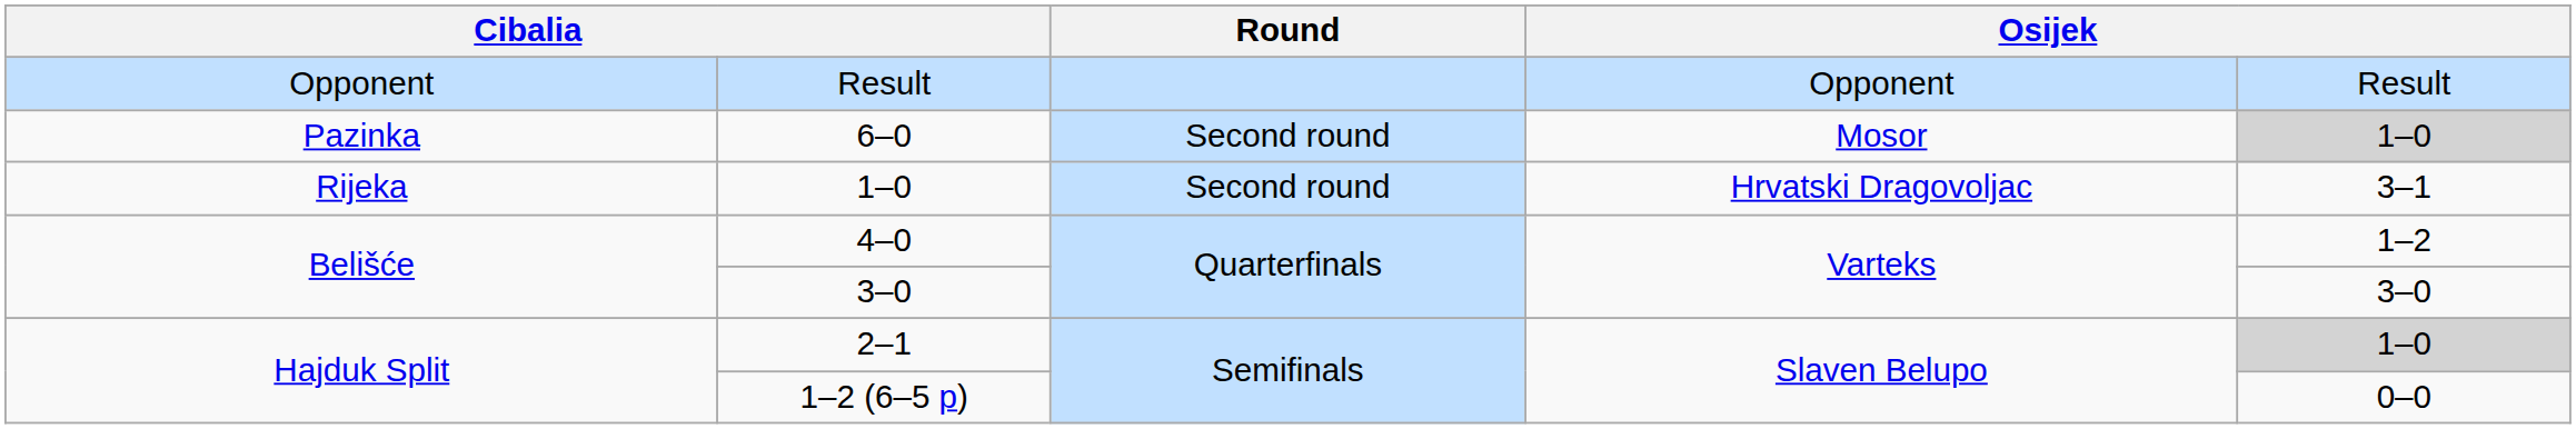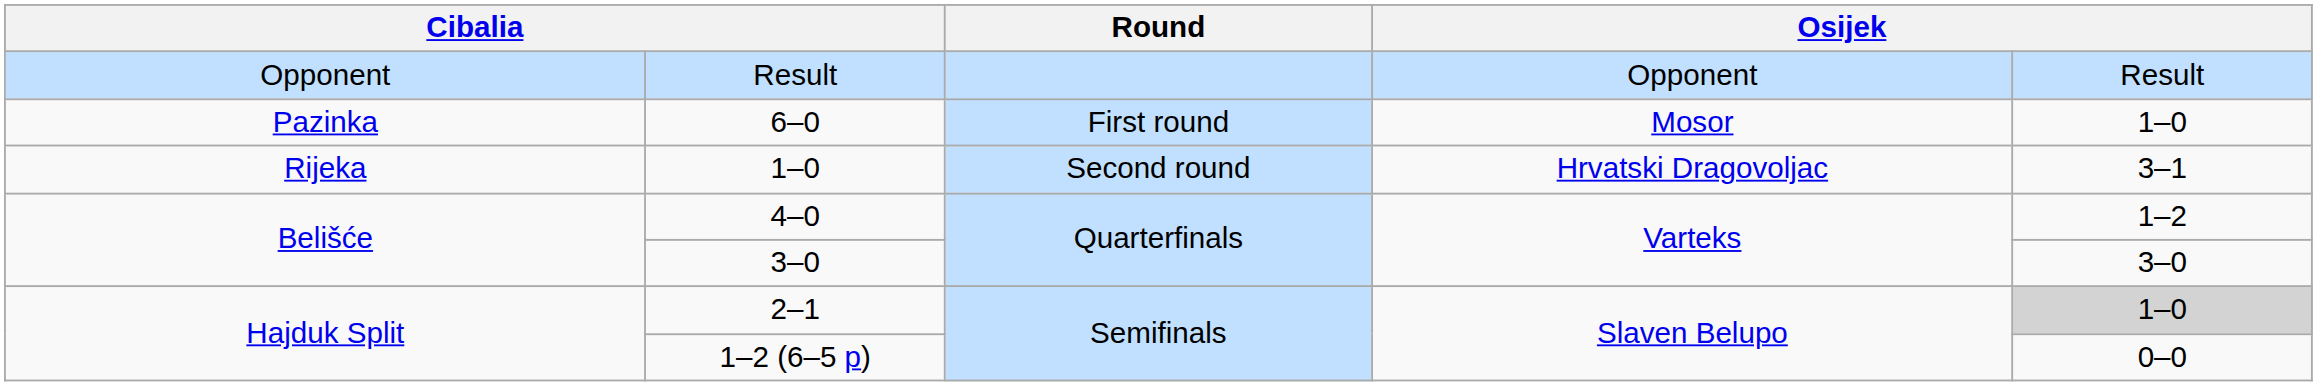6–0 | Round: Second round -> First round
6–0 | column 5: lightgrey background -> no background
